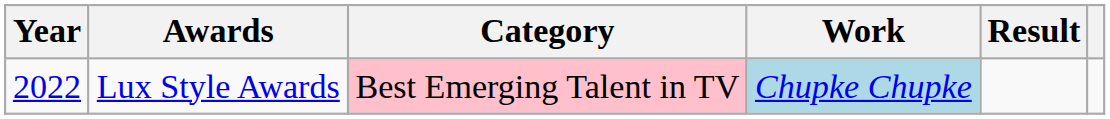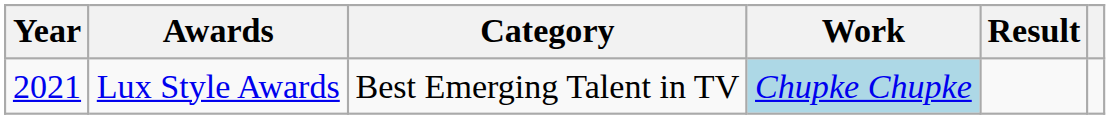Lux Style Awards | Year: 2022 -> 2021
Lux Style Awards | Category: pink background -> no background
